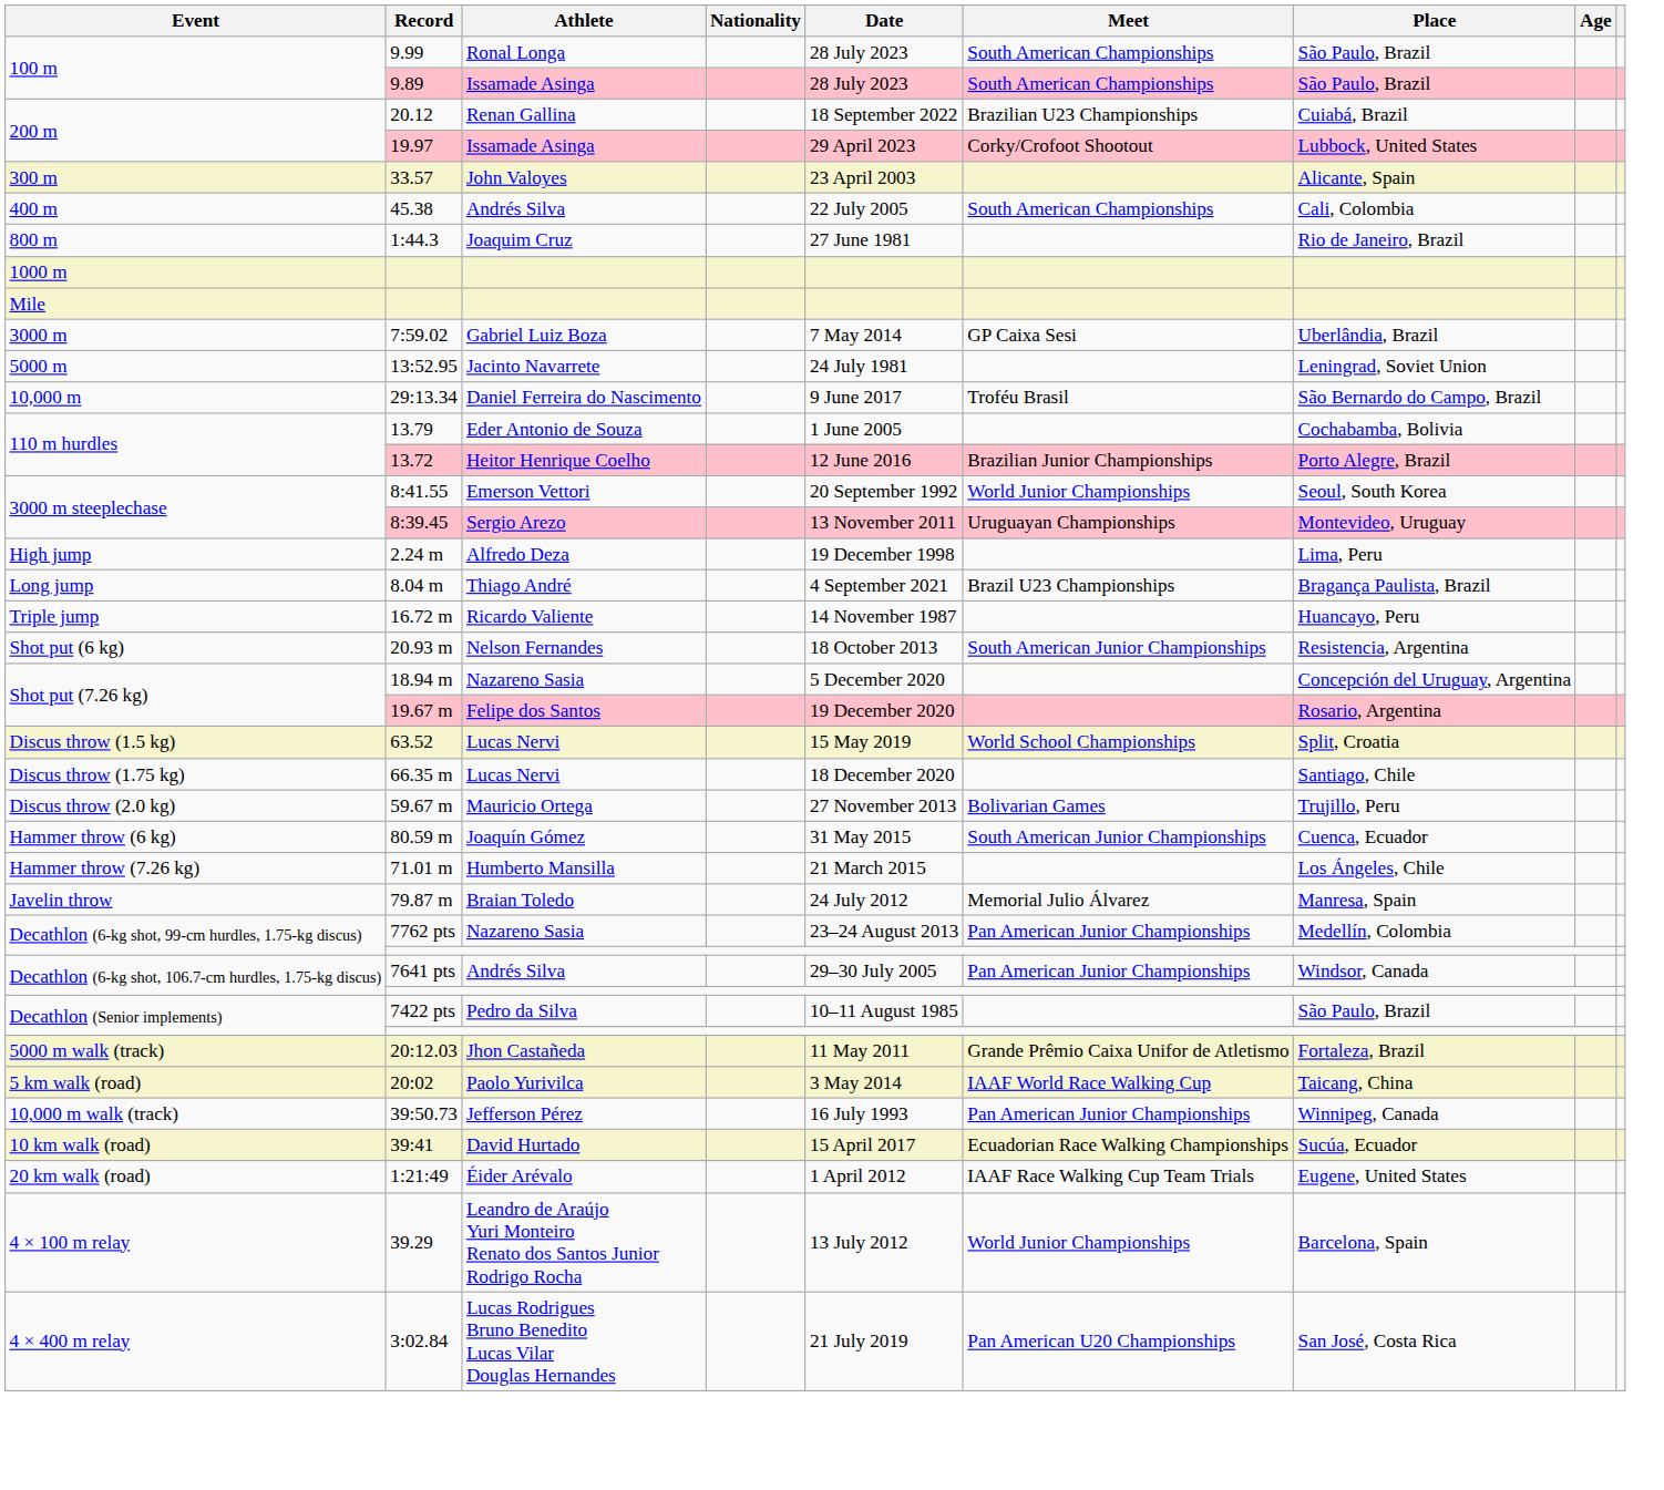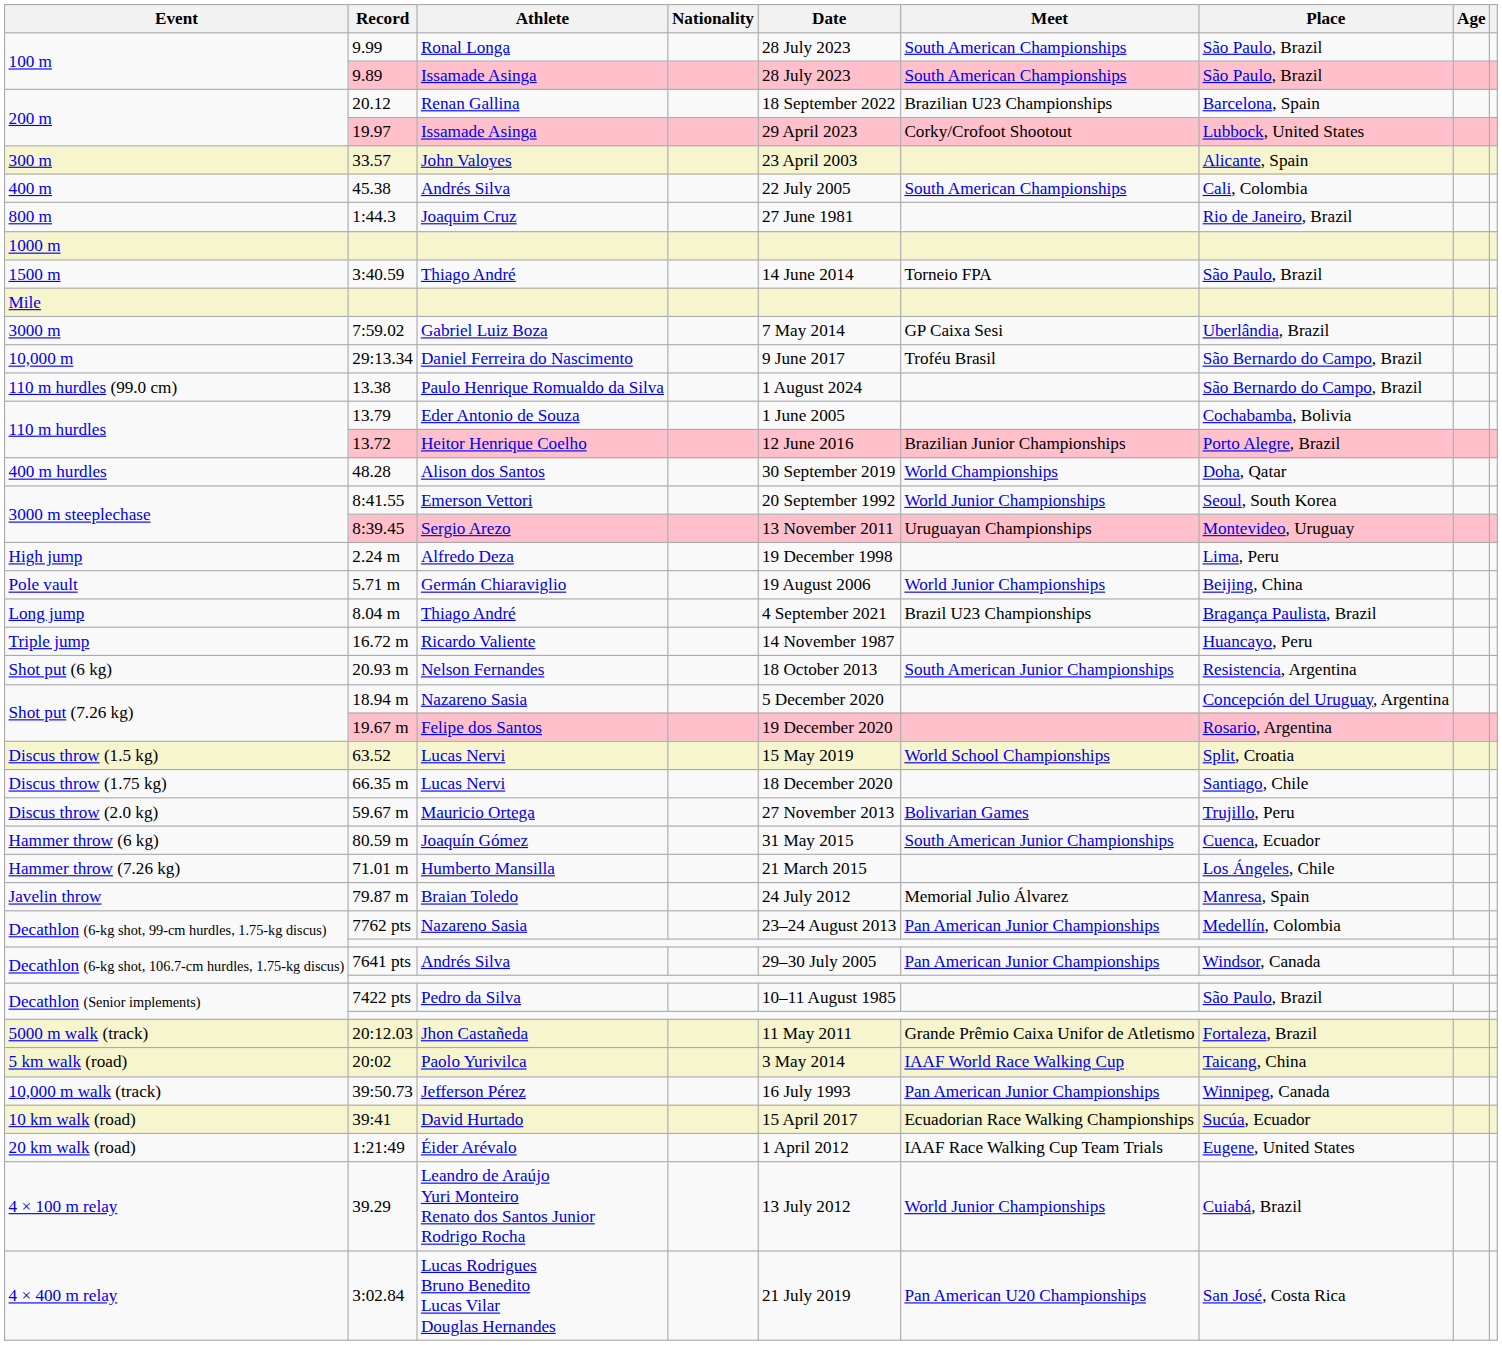20.12 | Place: Cuiabá, Brazil -> Barcelona, Spain
+ row: 1500 m | 3:40.59 | Thiago André | 14 June 2014 | Torneio FPA | São Paulo, Brazil
- row: 5000 m | 13:52.95 | Jacinto Navarrete | 24 July 1981 | Leningrad, Soviet Union
+ row: 110 m hurdles (99.0 cm) | 13.38 | Paulo Henrique Romualdo da Silva | 1 August 2024 | São Bernardo do Campo, Brazil
+ row: 400 m hurdles | 48.28 | Alison dos Santos | 30 September 2019 | World Championships | Doha, Qatar
+ row: Pole vault | 5.71 m | Germán Chiaraviglio | 19 August 2006 | World Junior Championships | Beijing, China
39.29 | Place: Barcelona, Spain -> Cuiabá, Brazil
